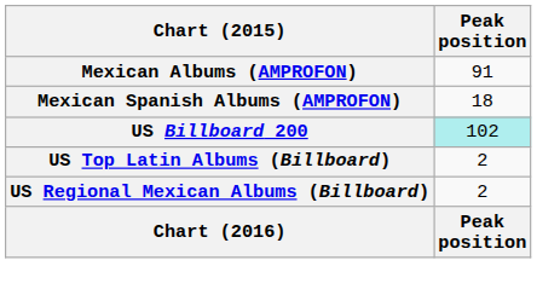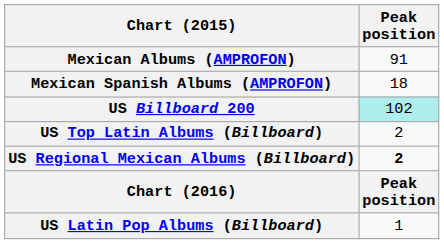US Regional Mexican Albums (Billboard) | Peak position: normal -> bold
+ row: US Latin Pop Albums (Billboard) | 1
